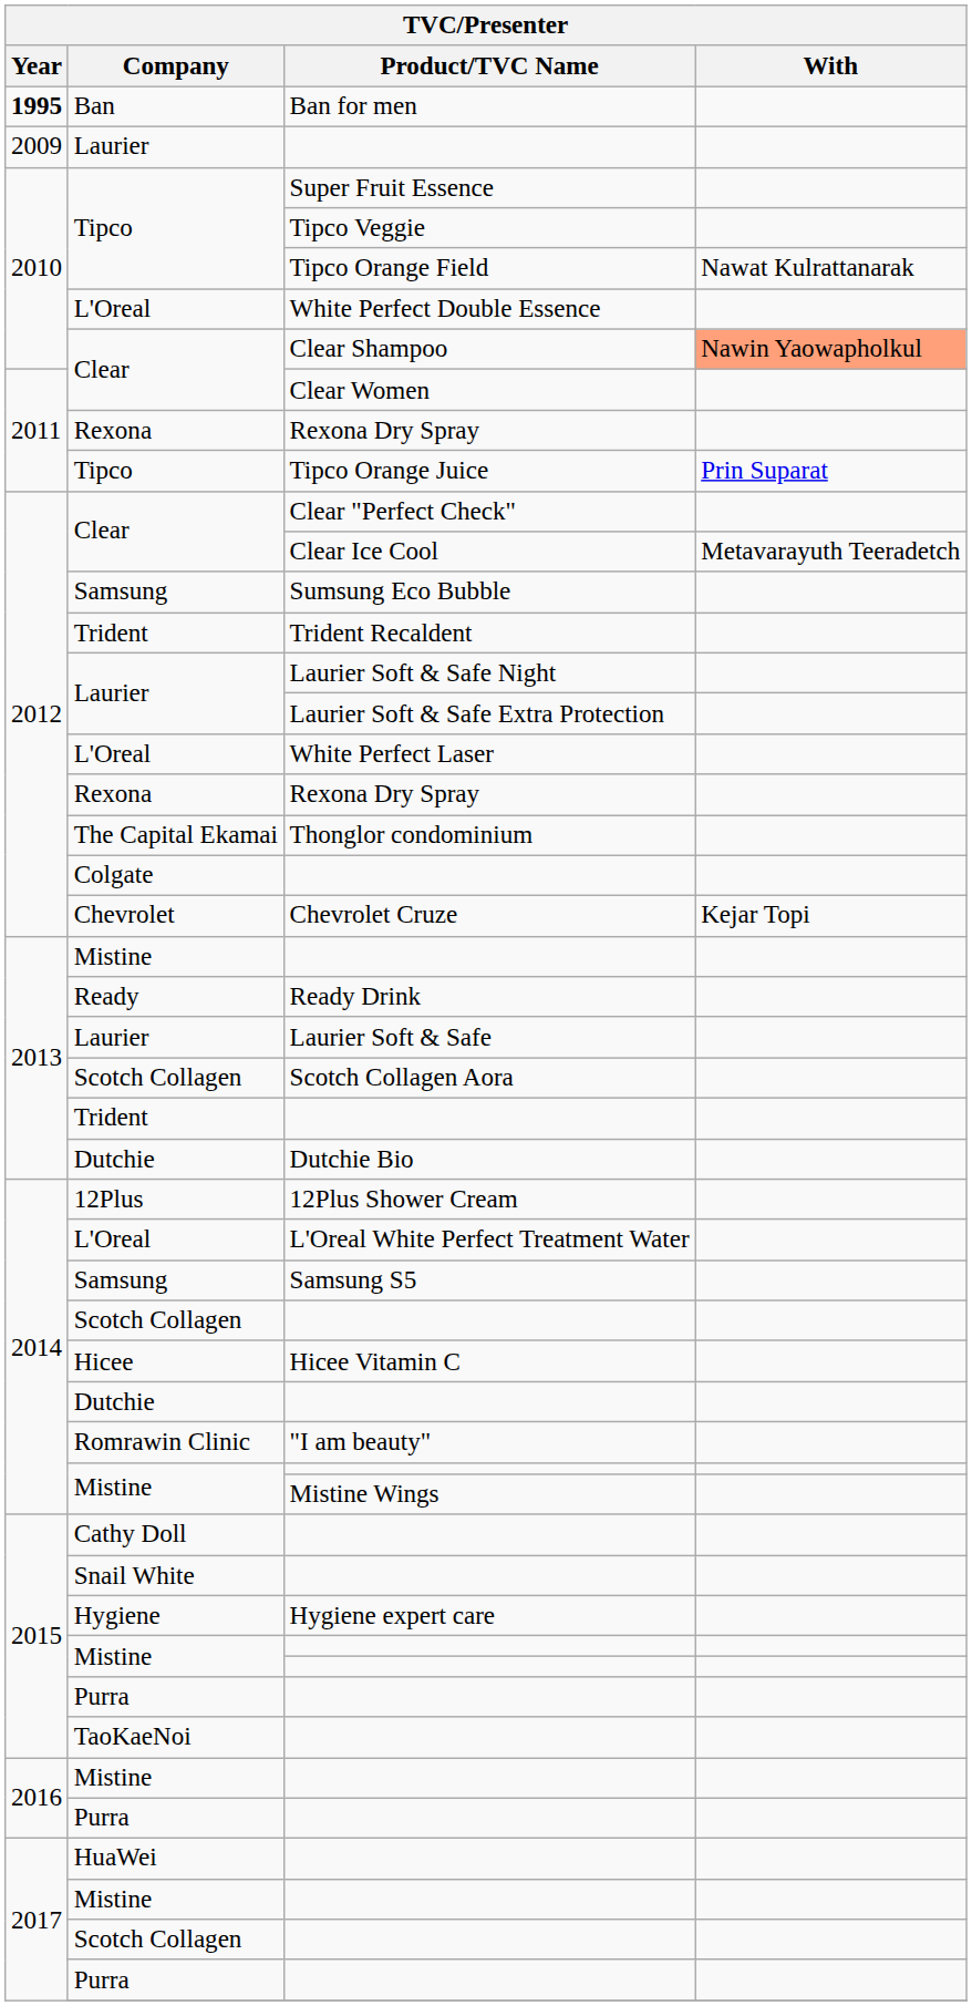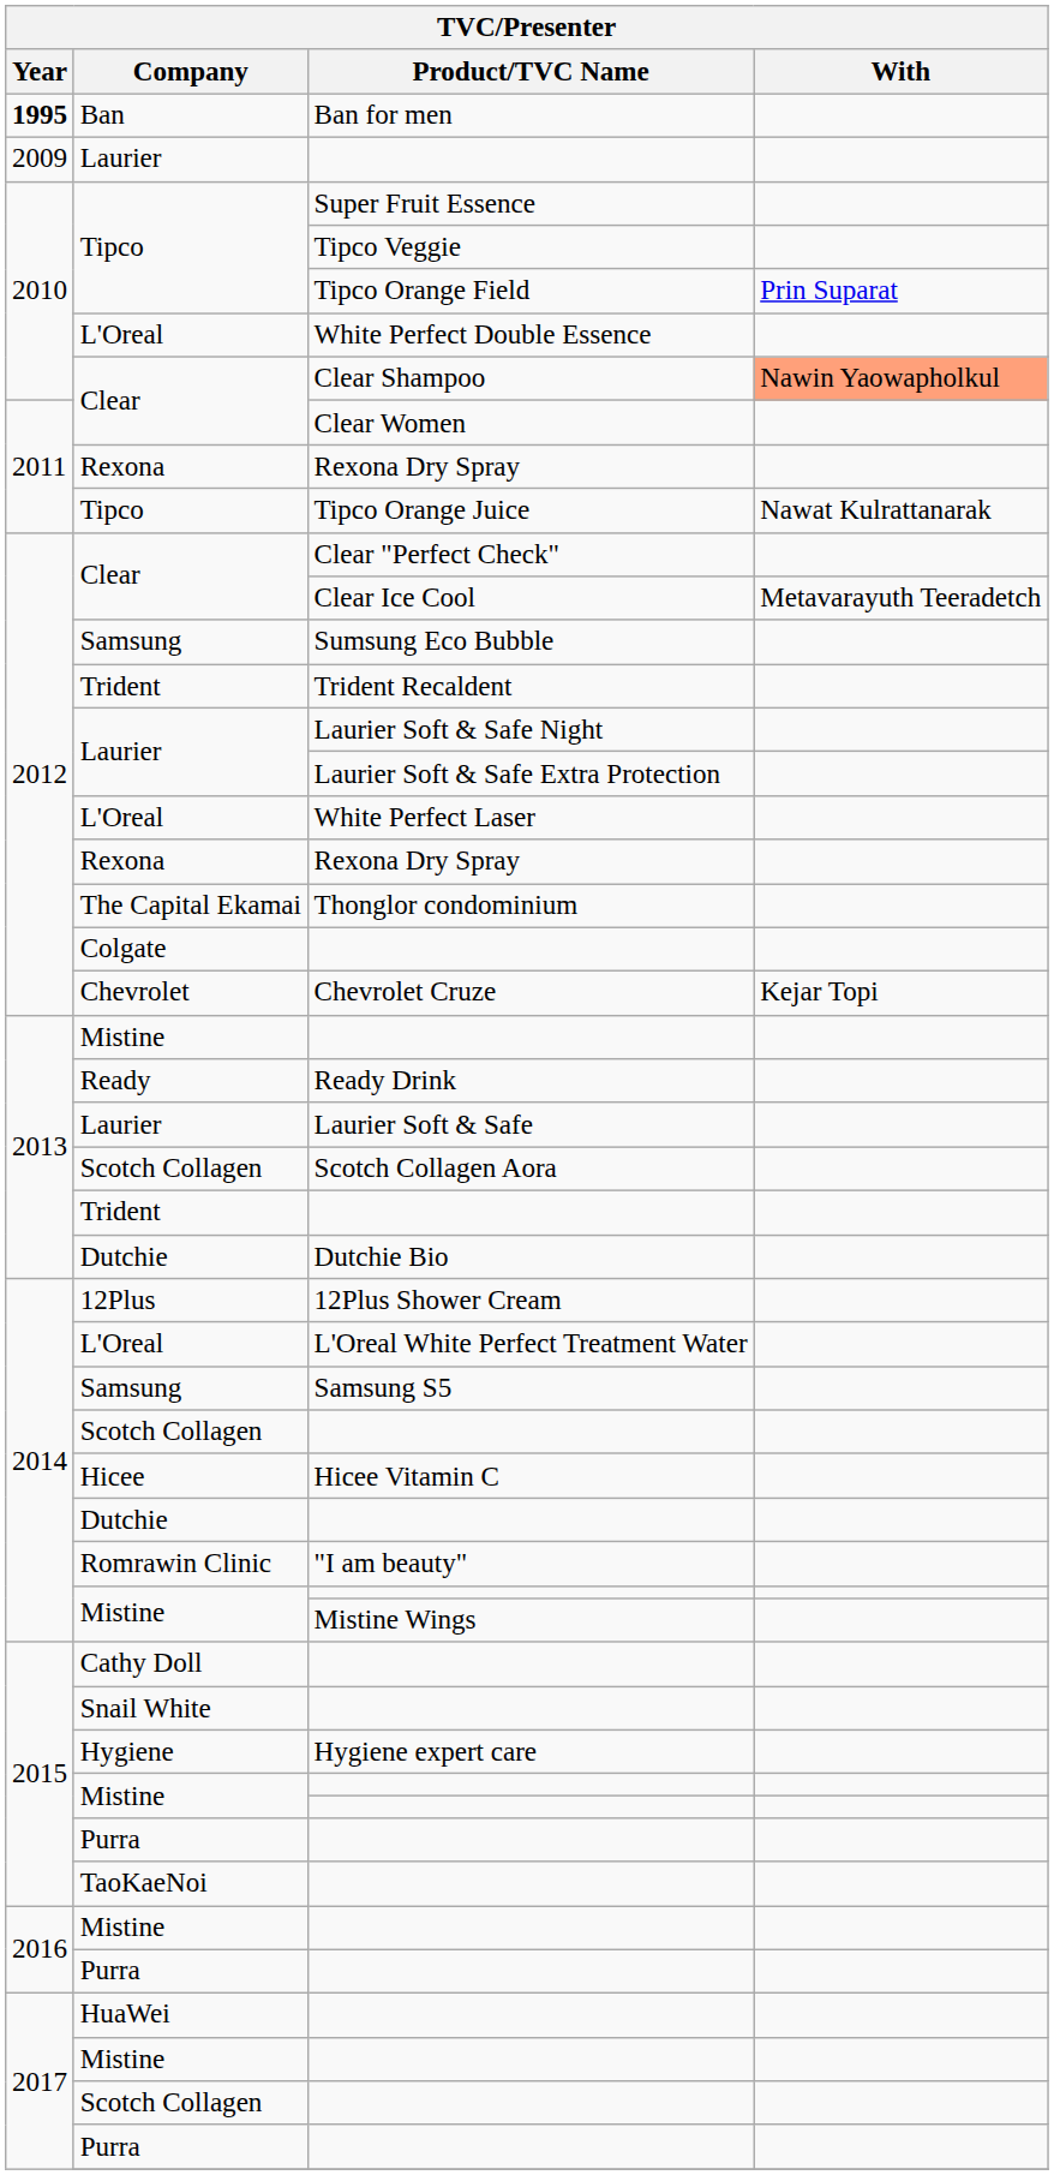Tipco Orange Field | With: Nawat Kulrattanarak -> Prin Suparat
Tipco Orange Juice | With: Prin Suparat -> Nawat Kulrattanarak
